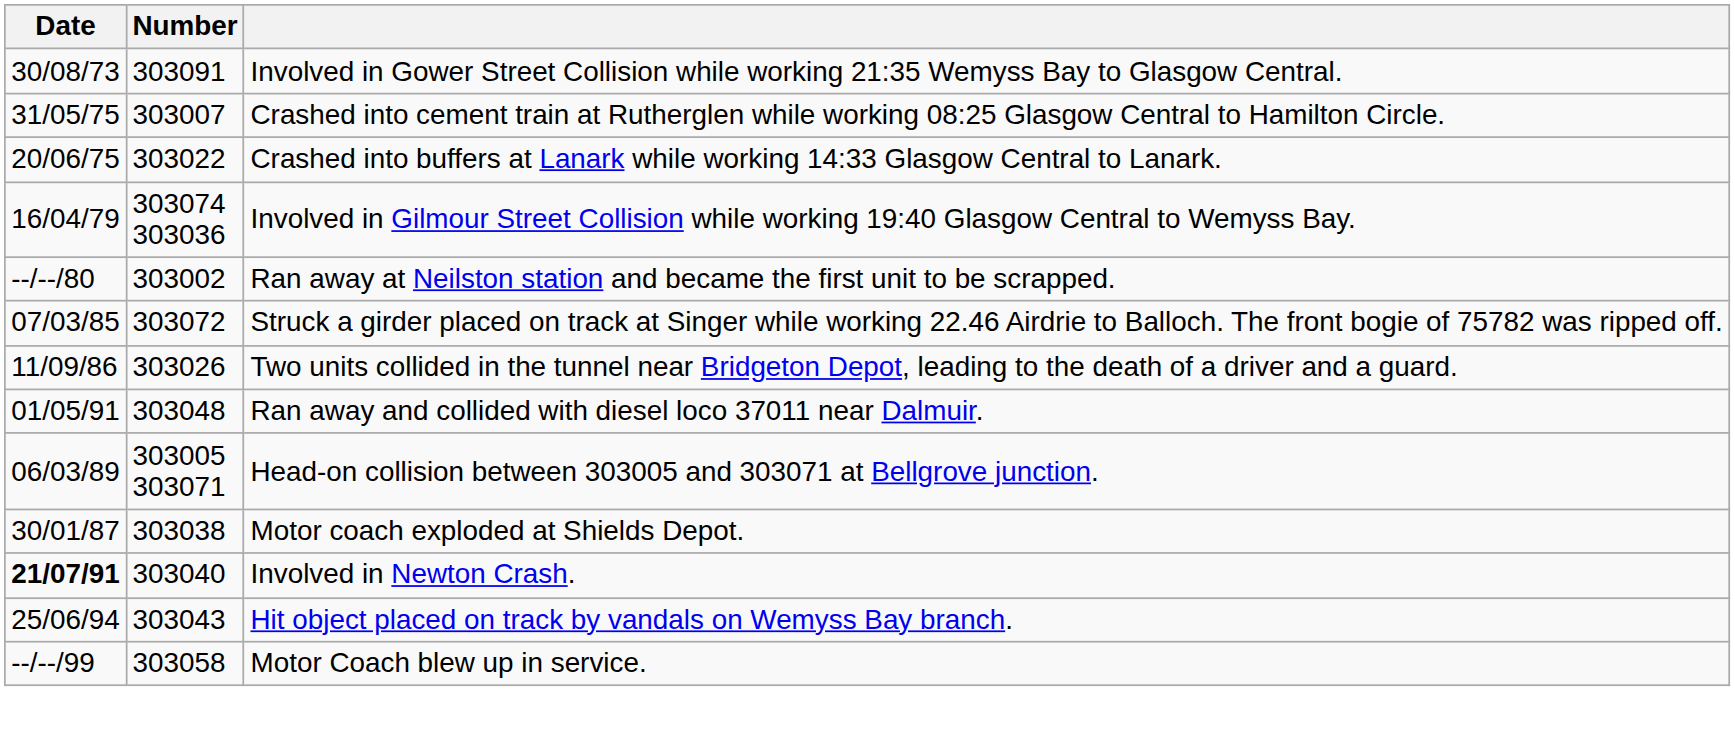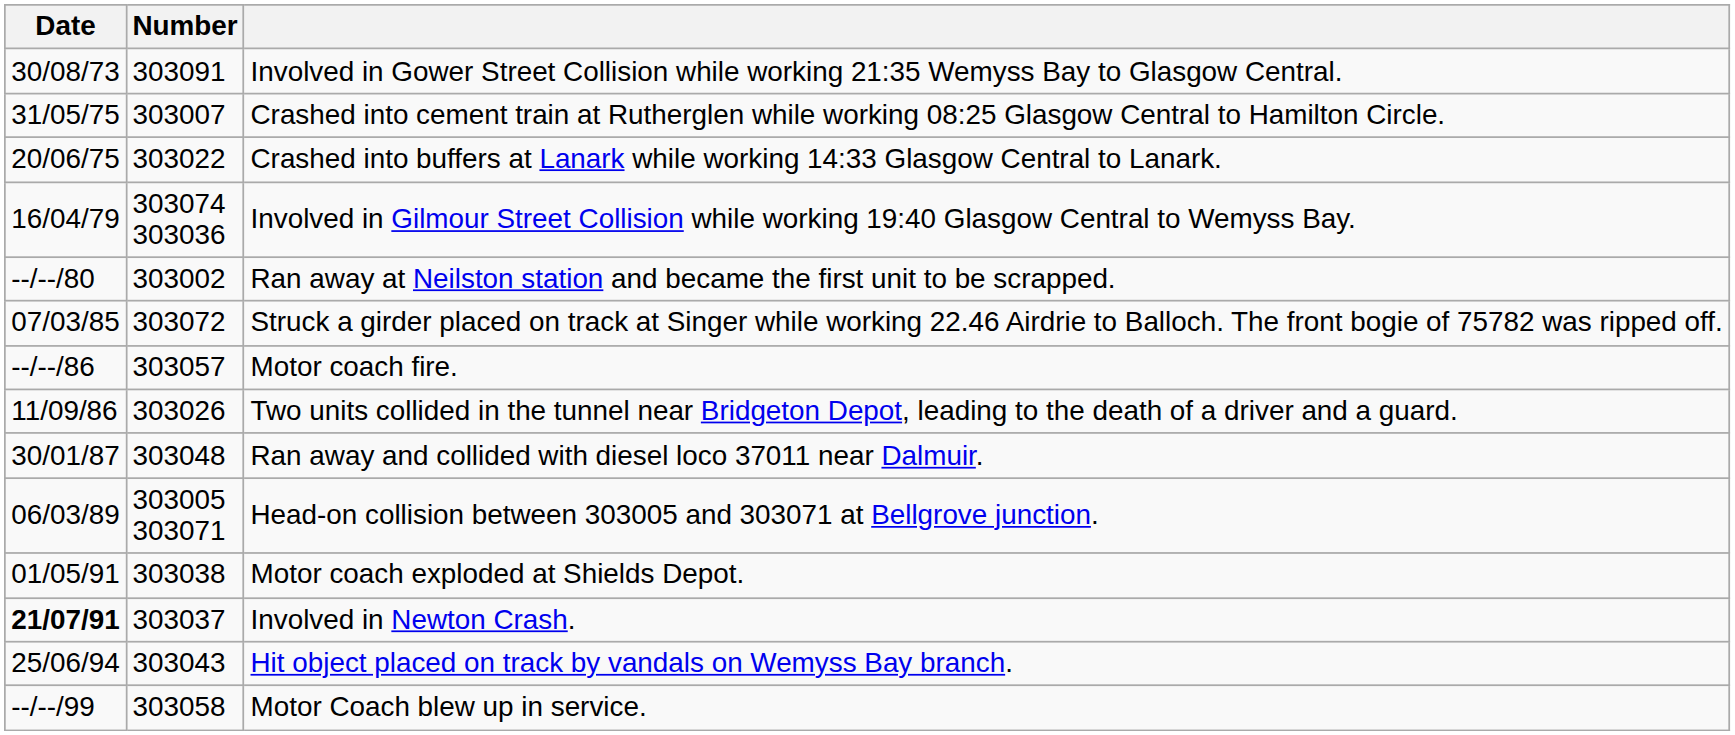+ row: --/--/86 | 303057 | Motor coach fire.
Ran away and collided with diesel loco 37011 near Dalmuir. | Date: 01/05/91 -> 30/01/87
Motor coach exploded at Shields Depot. | Date: 30/01/87 -> 01/05/91
Involved in Newton Crash. | Number: 303040 -> 303037
